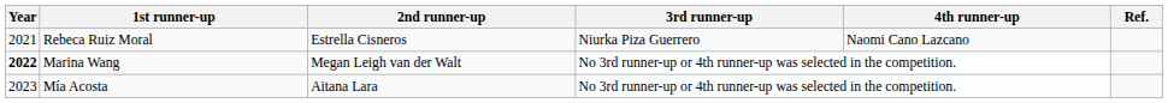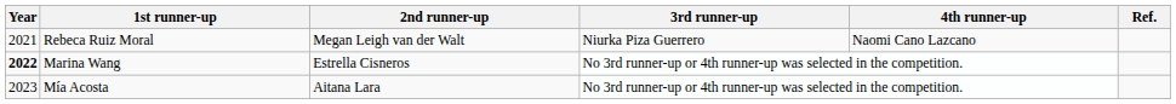Rebeca Ruiz Moral | 2nd runner-up: Estrella Cisneros -> Megan Leigh van der Walt
Marina Wang | 2nd runner-up: Megan Leigh van der Walt -> Estrella Cisneros
